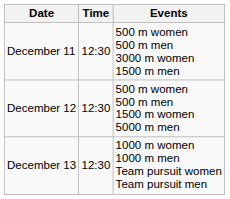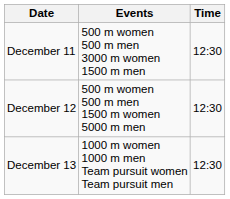columns swapped: Time <-> Events
